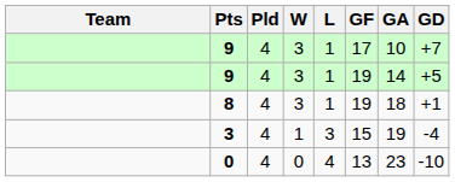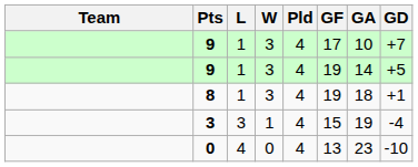columns swapped: Pld <-> L
